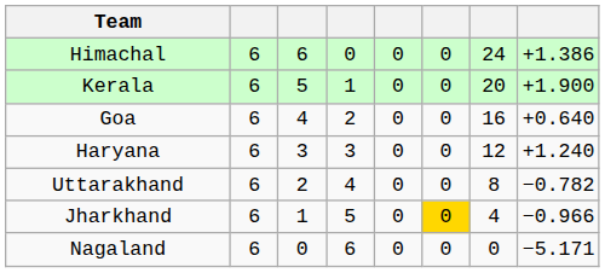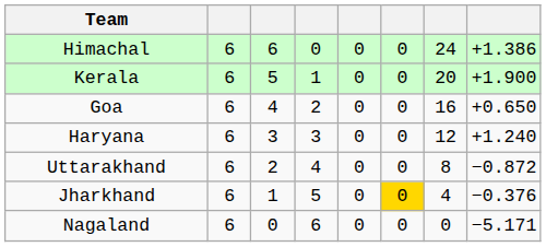Goa | column 8: +0.640 -> +0.650
Uttarakhand | column 8: −0.782 -> −0.872
Jharkhand | column 8: −0.966 -> −0.376
